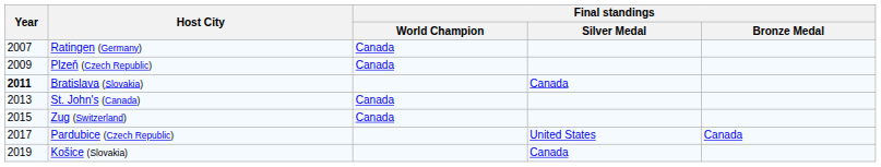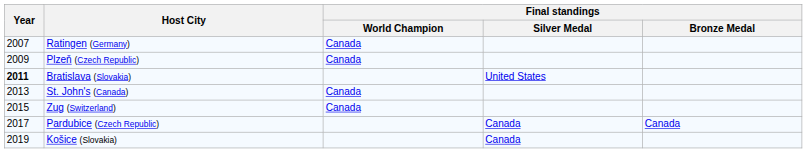Bratislava (Slovakia) | Final standings / Silver Medal: Canada -> United States
Pardubice (Czech Republic) | Final standings / Silver Medal: United States -> Canada
